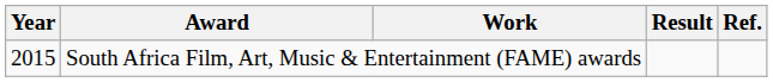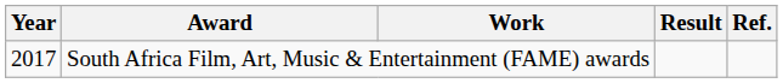South Africa Film, Art, Music & Entertainment (FAME) awards | Year: 2015 -> 2017
